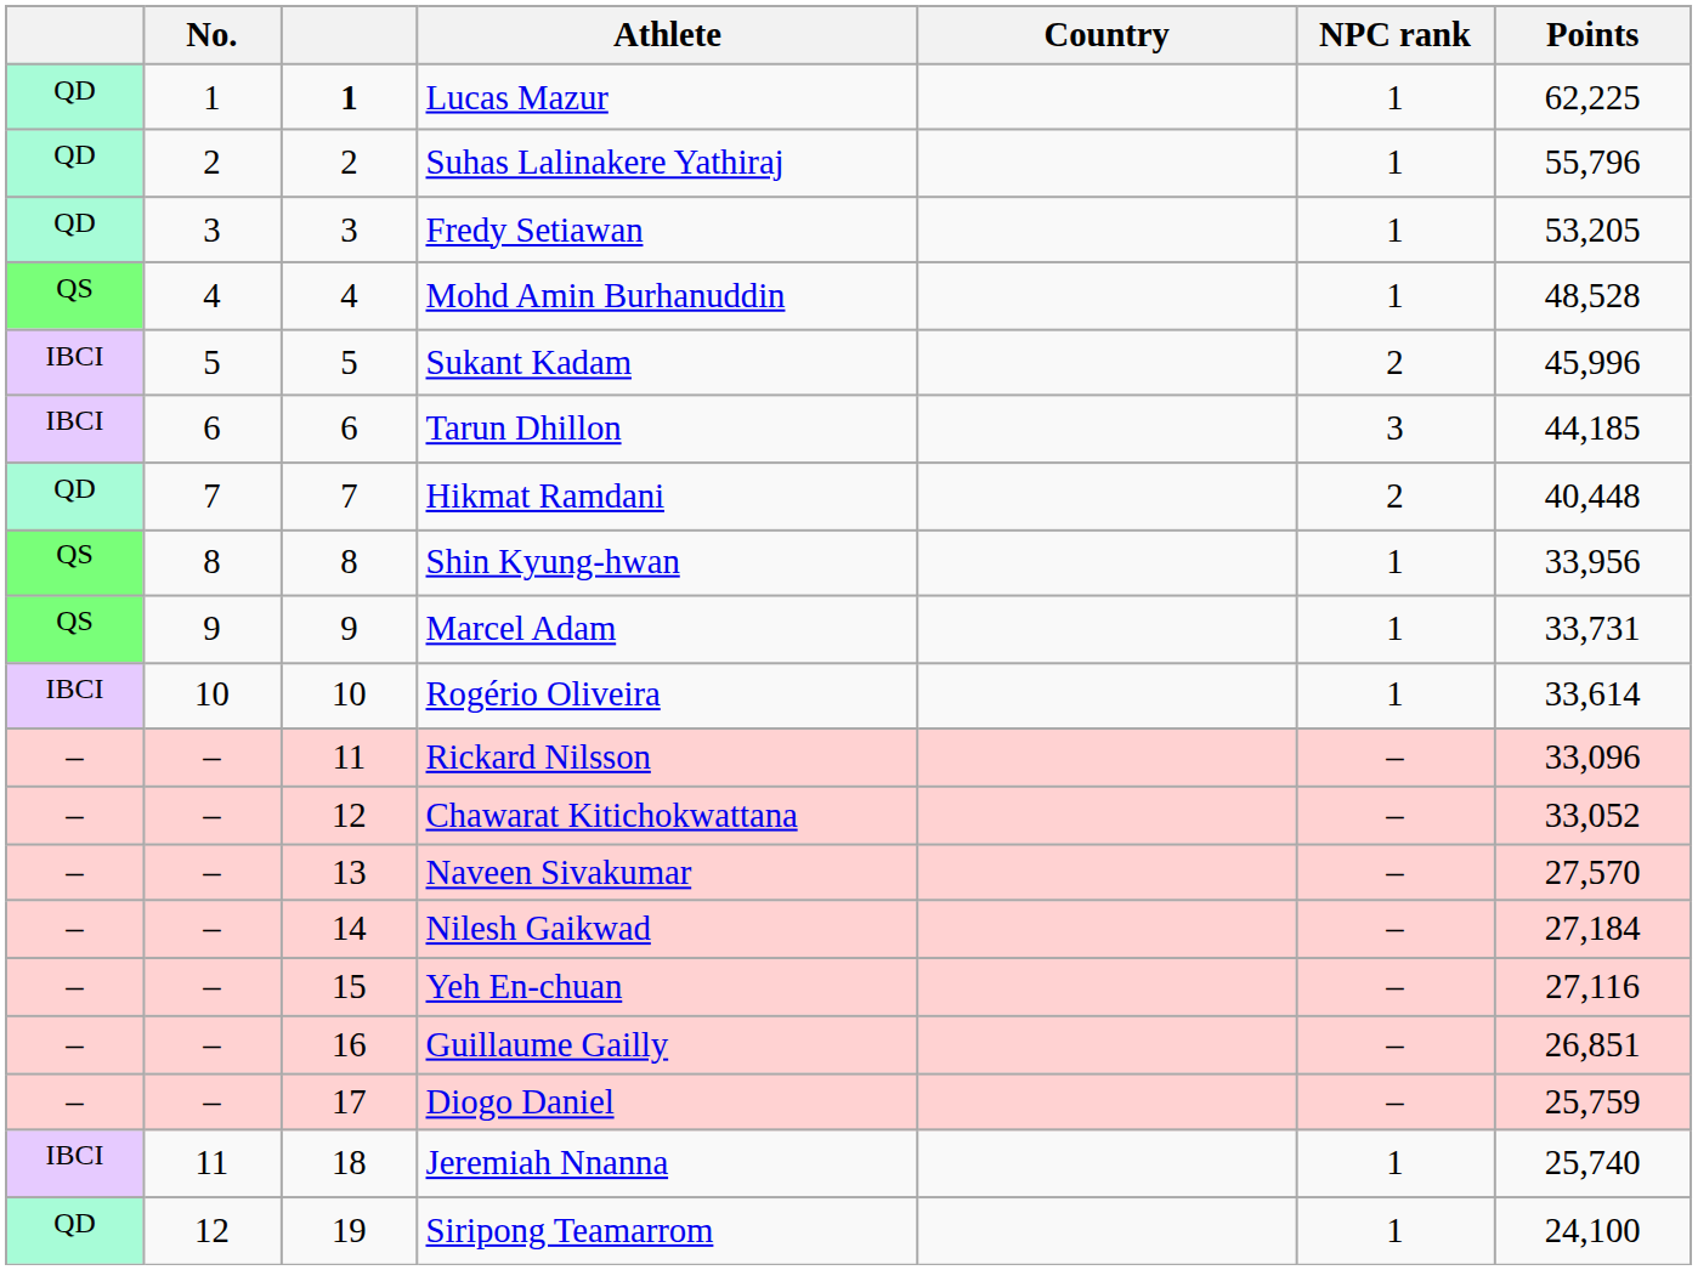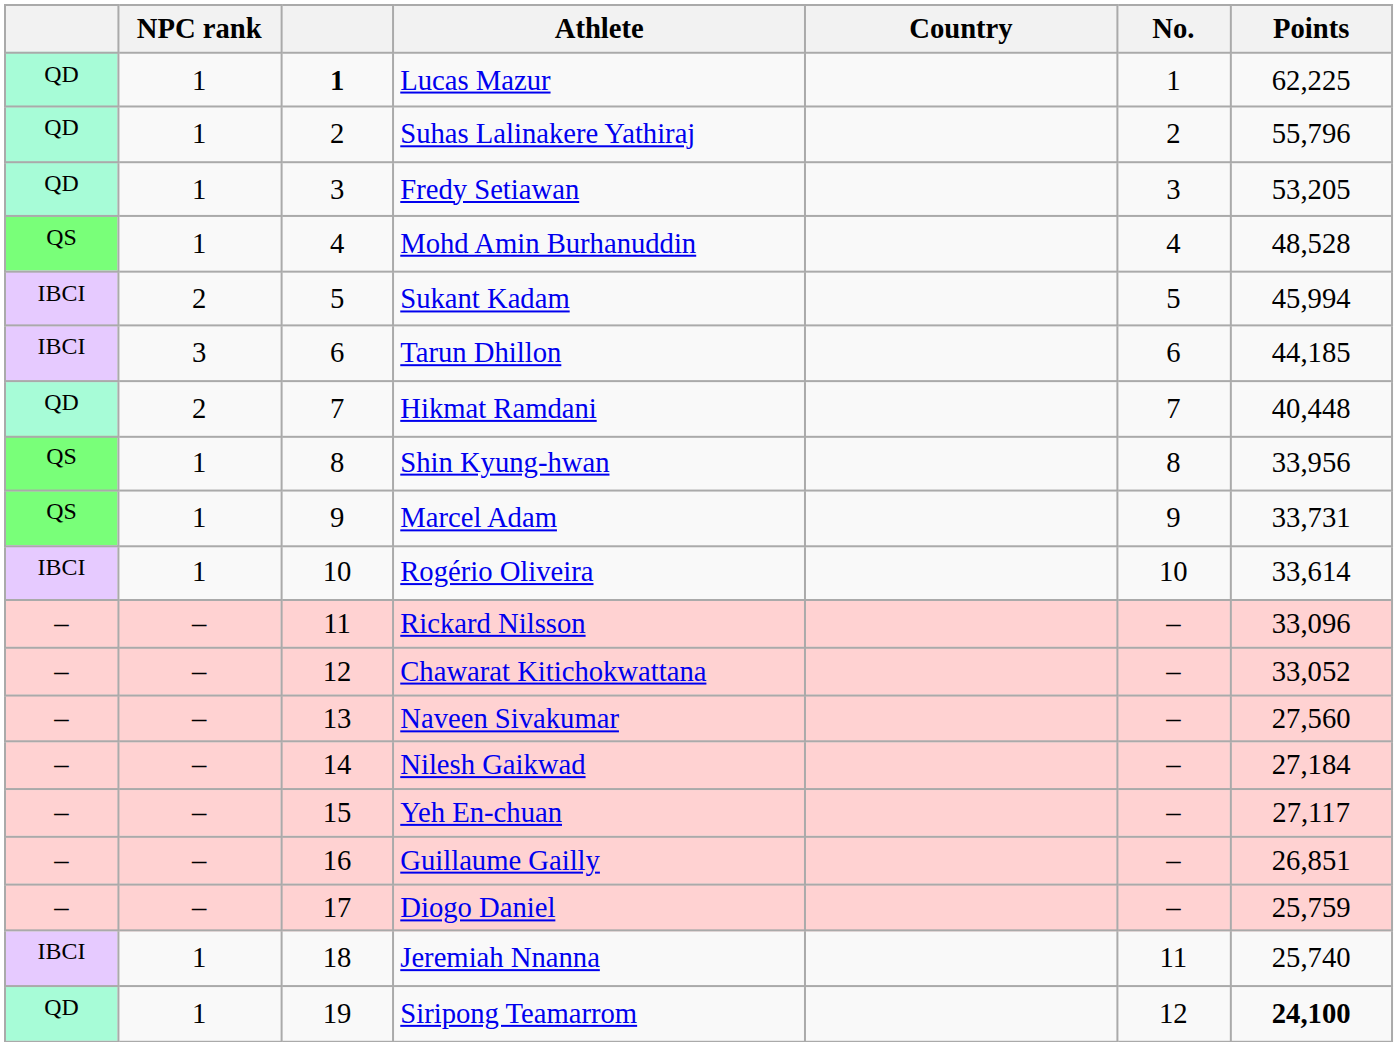columns swapped: No. <-> NPC rank
Sukant Kadam | Points: 45,996 -> 45,994
Naveen Sivakumar | Points: 27,570 -> 27,560
Yeh En-chuan | Points: 27,116 -> 27,117
Siripong Teamarrom | Points: normal -> bold
